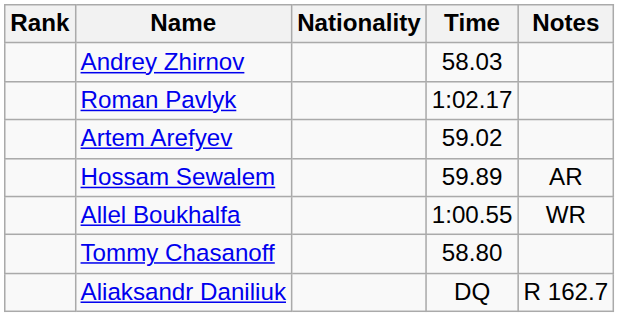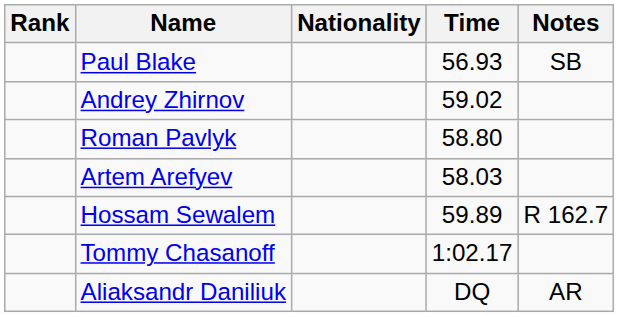+ row: Paul Blake | 56.93 | SB
Andrey Zhirnov | Time: 58.03 -> 59.02
Roman Pavlyk | Time: 1:02.17 -> 58.80
Artem Arefyev | Time: 59.02 -> 58.03
Hossam Sewalem | Notes: AR -> R 162.7
- row: Allel Boukhalfa | 1:00.55 | WR
Tommy Chasanoff | Time: 58.80 -> 1:02.17
Aliaksandr Daniliuk | Notes: R 162.7 -> AR
